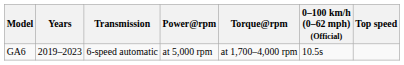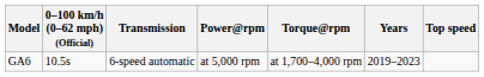columns swapped: Years <-> 0–100 km/h (0–62 mph) (Official)
